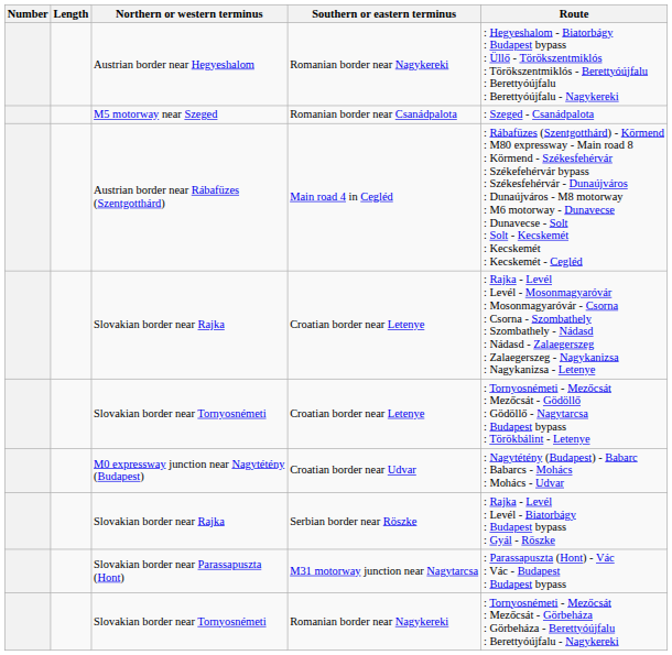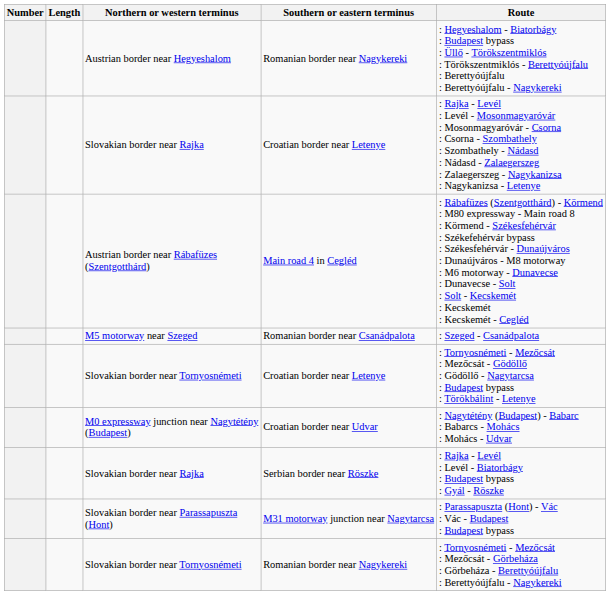rows swapped: Slovakian border near Rajka / Croatian border near Letenye <-> M5 motorway near Szeged
